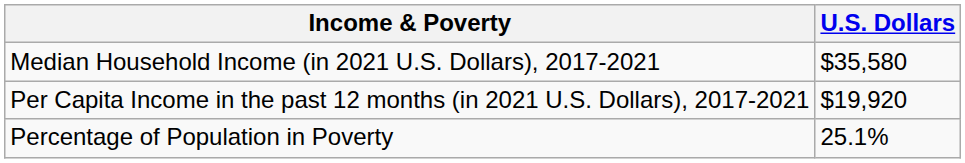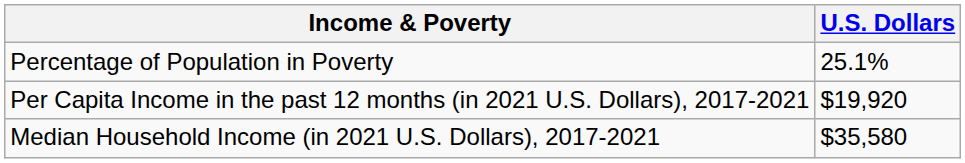rows swapped: Median Household Income (in 2021 U.S. Dollars), 2017-2021 <-> Percentage of Population in Poverty
